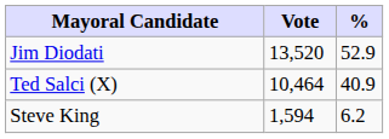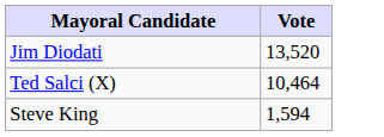- column: % | 52.9 | 40.9 | 6.2
